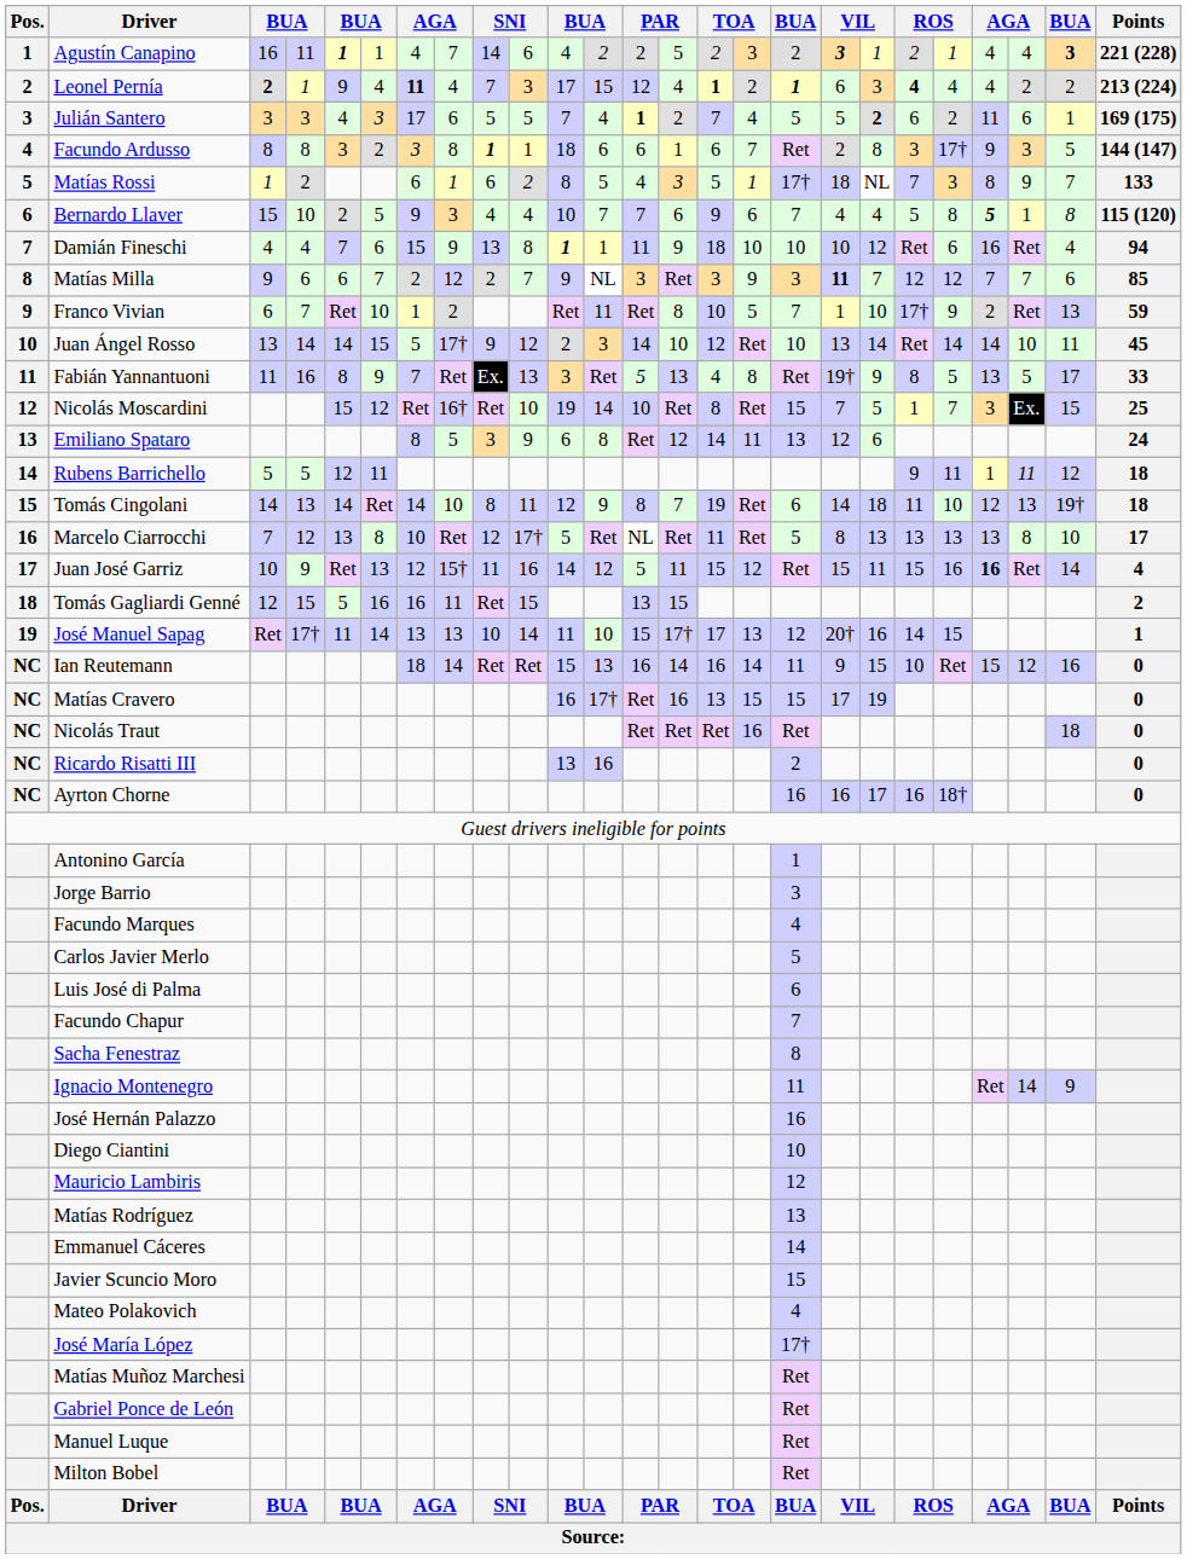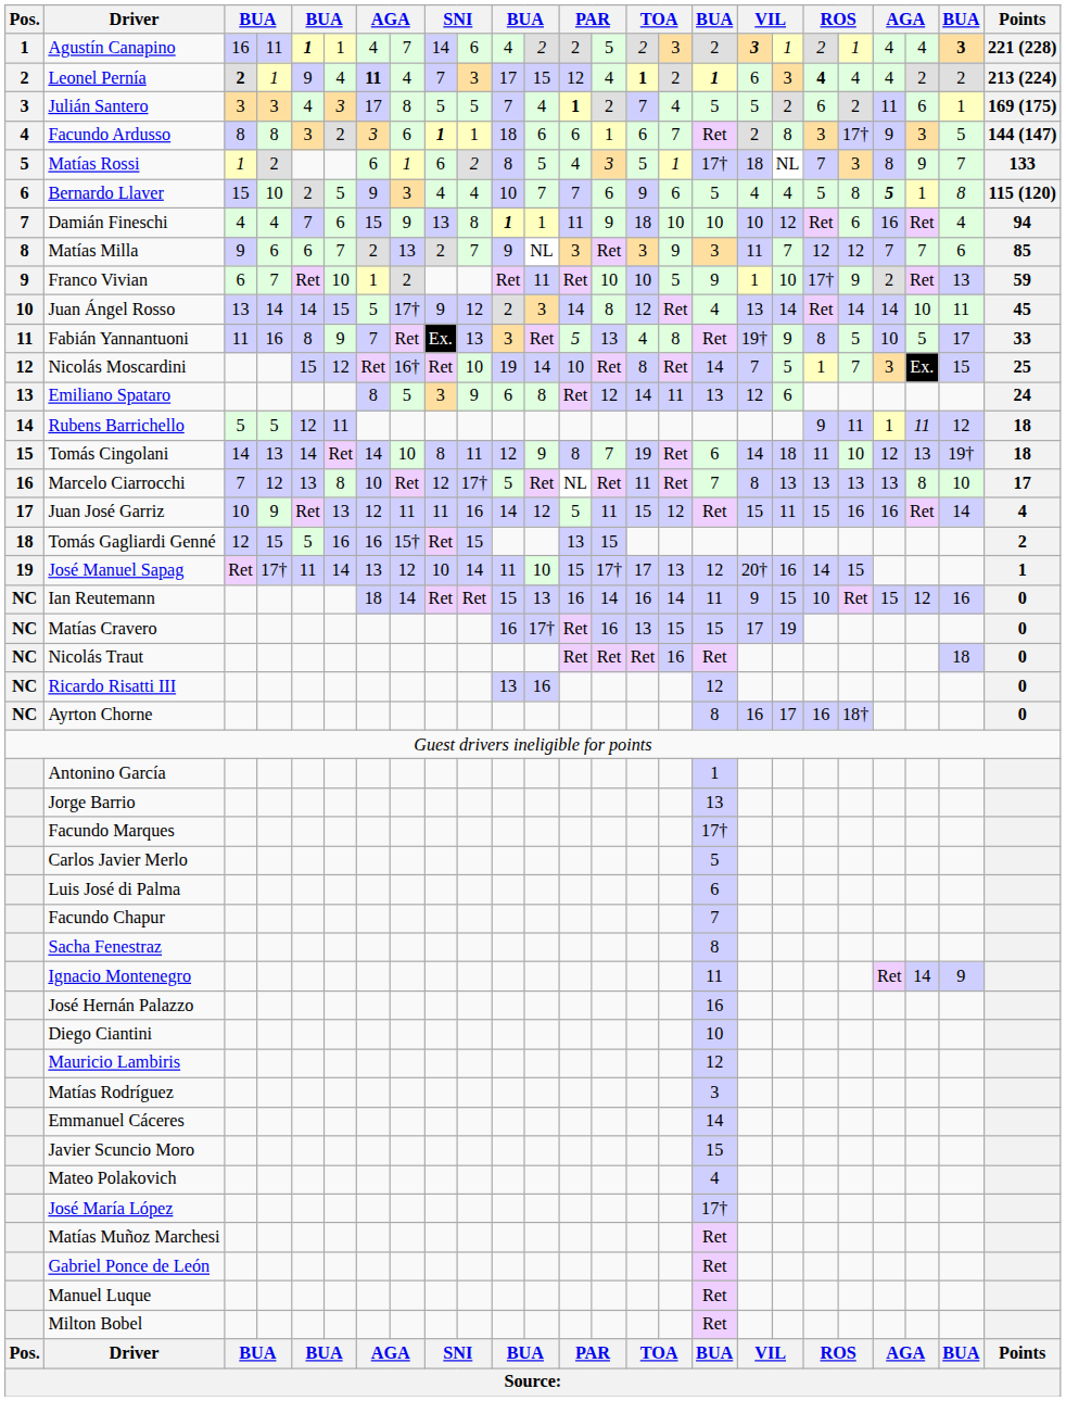Julián Santero | column 8: 6 -> 8
Julián Santero | column 19: bold -> normal
Facundo Ardusso | column 8: 8 -> 6
Bernardo Llaver | column 17: 7 -> 5
Matías Milla | column 8: 12 -> 13
Matías Milla | column 18: bold -> normal
Franco Vivian | column 14: 8 -> 10
Franco Vivian | column 17: 7 -> 9
Juan Ángel Rosso | column 14: 10 -> 8
Juan Ángel Rosso | column 17: 10 -> 4
Fabián Yannantuoni | column 22: 13 -> 10
Nicolás Moscardini | column 17: 15 -> 14
Marcelo Ciarrocchi | column 17: 5 -> 7
Juan José Garriz | column 8: 15† -> 11
Juan José Garriz | column 22: bold -> normal
Tomás Gagliardi Genné | column 8: 11 -> 15†
José Manuel Sapag | column 8: 13 -> 12
Ricardo Risatti III | column 17: 2 -> 12
Ayrton Chorne | column 17: 16 -> 8
Jorge Barrio | column 17: 3 -> 13
Facundo Marques | column 17: 4 -> 17†
Matías Rodríguez | column 17: 13 -> 3
